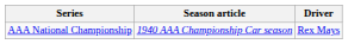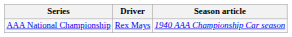columns swapped: Driver <-> Season article
